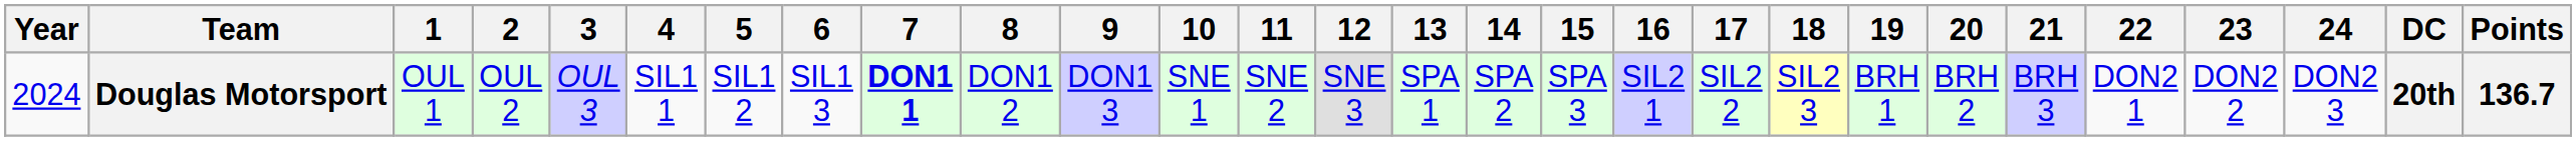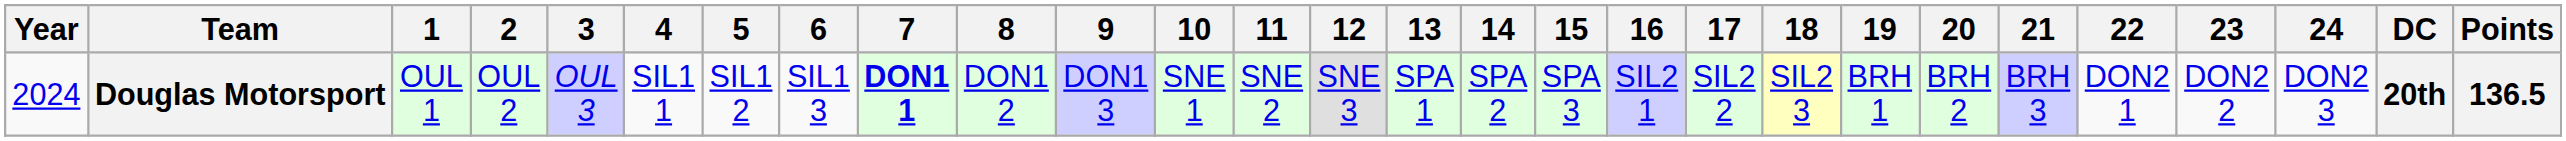Douglas Motorsport | Points: 136.7 -> 136.5
